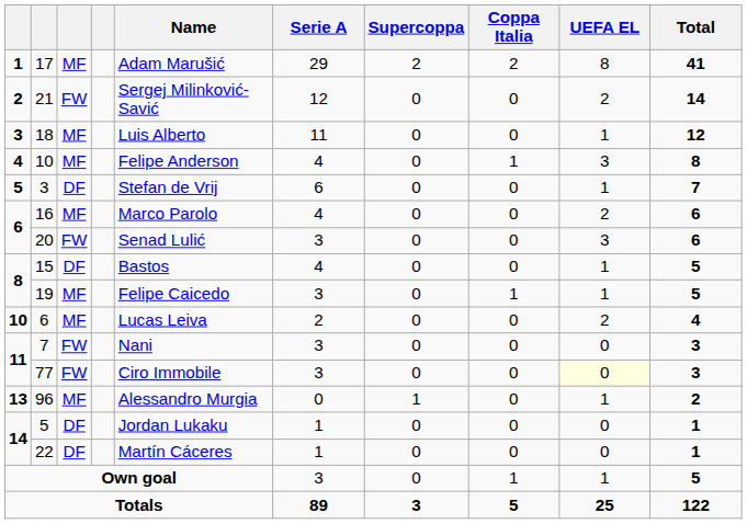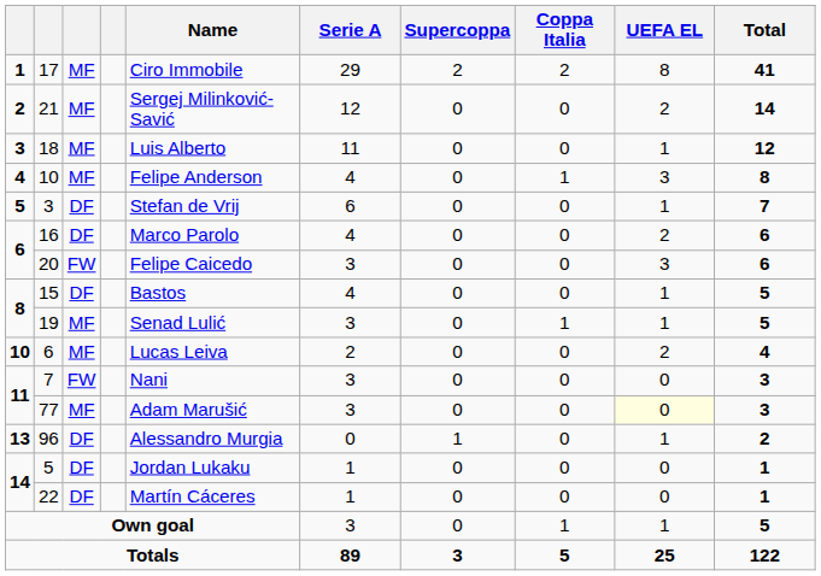17 | Name: Adam Marušić -> Ciro Immobile
21 | column 3: FW -> MF
16 | column 3: MF -> DF
20 | Name: Senad Lulić -> Felipe Caicedo
19 | Name: Felipe Caicedo -> Senad Lulić
77 | column 3: FW -> MF
77 | Name: Ciro Immobile -> Adam Marušić
96 | column 3: MF -> DF
